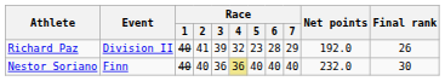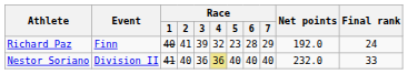Richard Paz | Event: Division II -> Finn
Richard Paz | Final rank: 26 -> 24
Nestor Soriano | Event: Finn -> Division II
Nestor Soriano | Race / 1: 40 -> 41
Nestor Soriano | Final rank: 30 -> 33
